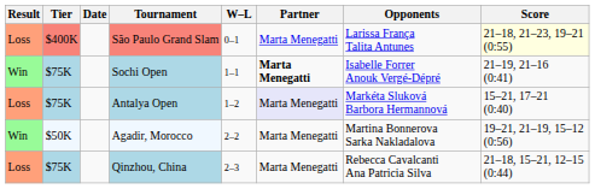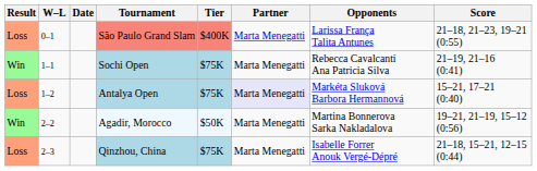columns swapped: W–L <-> Tier
São Paulo Grand Slam | Score: lightyellow background -> no background
Sochi Open | Partner: bold -> normal
Sochi Open | Opponents: Isabelle Forrer Anouk Vergé-Dépré -> Rebecca Cavalcanti Ana Patricia Silva
Qinzhou, China | Opponents: Rebecca Cavalcanti Ana Patricia Silva -> Isabelle Forrer Anouk Vergé-Dépré
